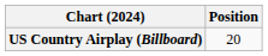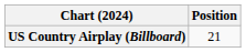US Country Airplay (Billboard) | Position: 20 -> 21
